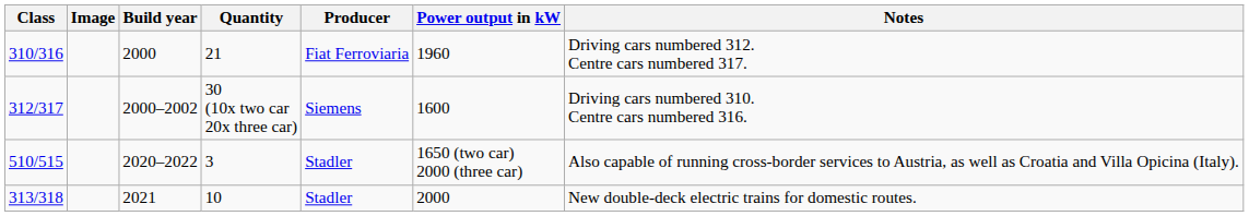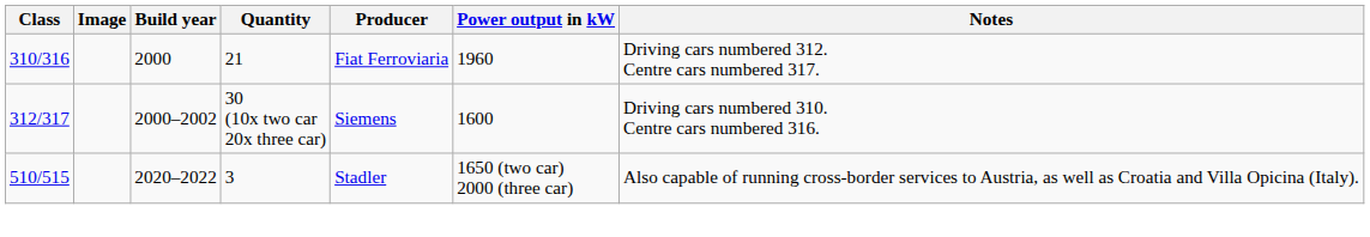- row: 313/318 | 2021 | 10 | Stadler | 2000 | New double-deck electric trains for domestic routes.
